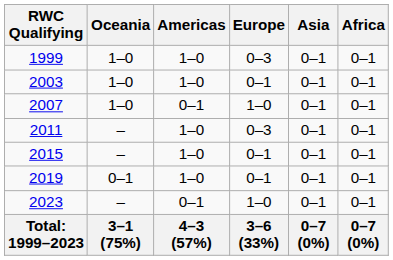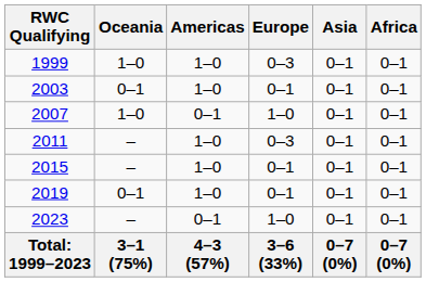2003 | Oceania: 1–0 -> 0–1
